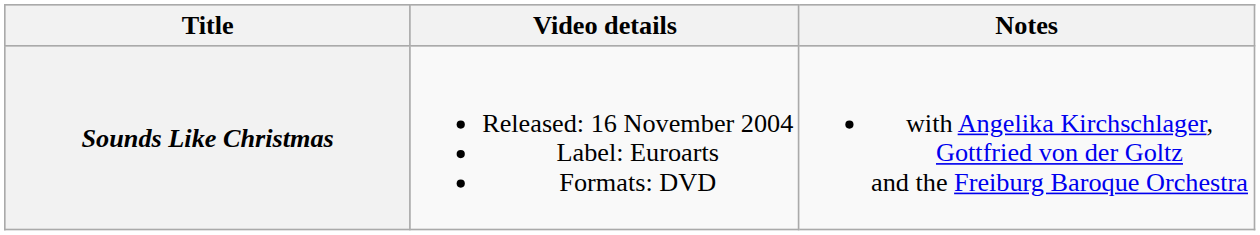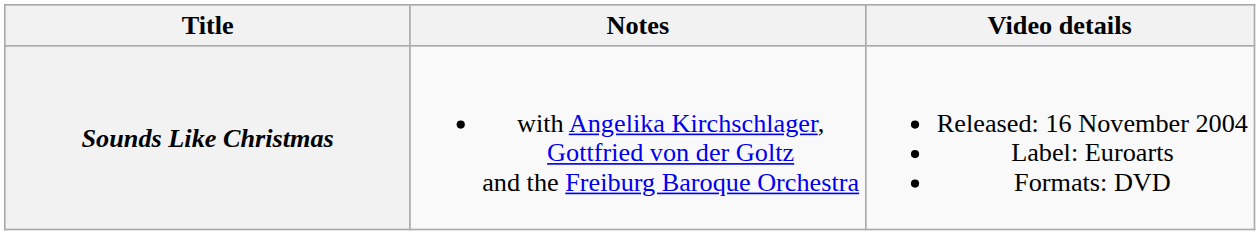columns swapped: Video details <-> Notes
